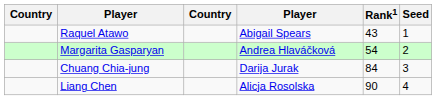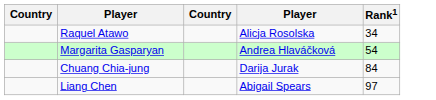- column: Seed | 1 | 2 | 3 | 4
Raquel Atawo | column 4: Abigail Spears -> Alicja Rosolska
Raquel Atawo | Rank1: 43 -> 34
Liang Chen | column 4: Alicja Rosolska -> Abigail Spears
Liang Chen | Rank1: 90 -> 97
